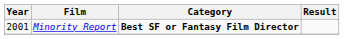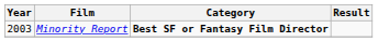Minority Report | Year: 2001 -> 2003
